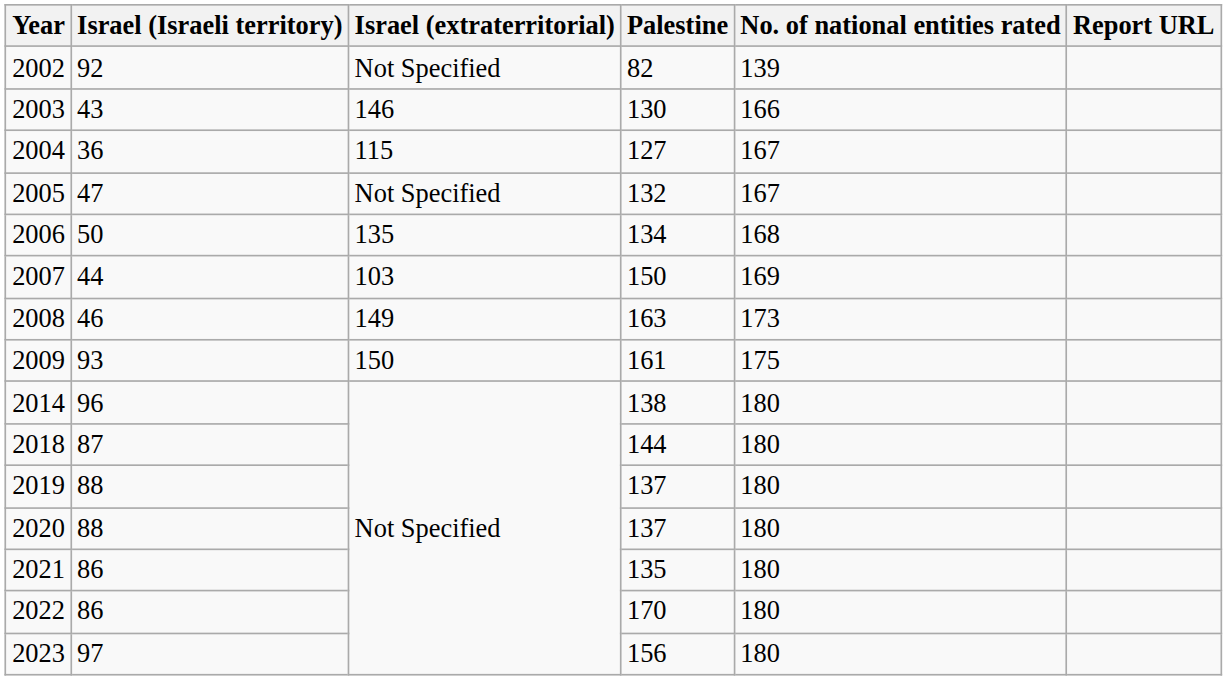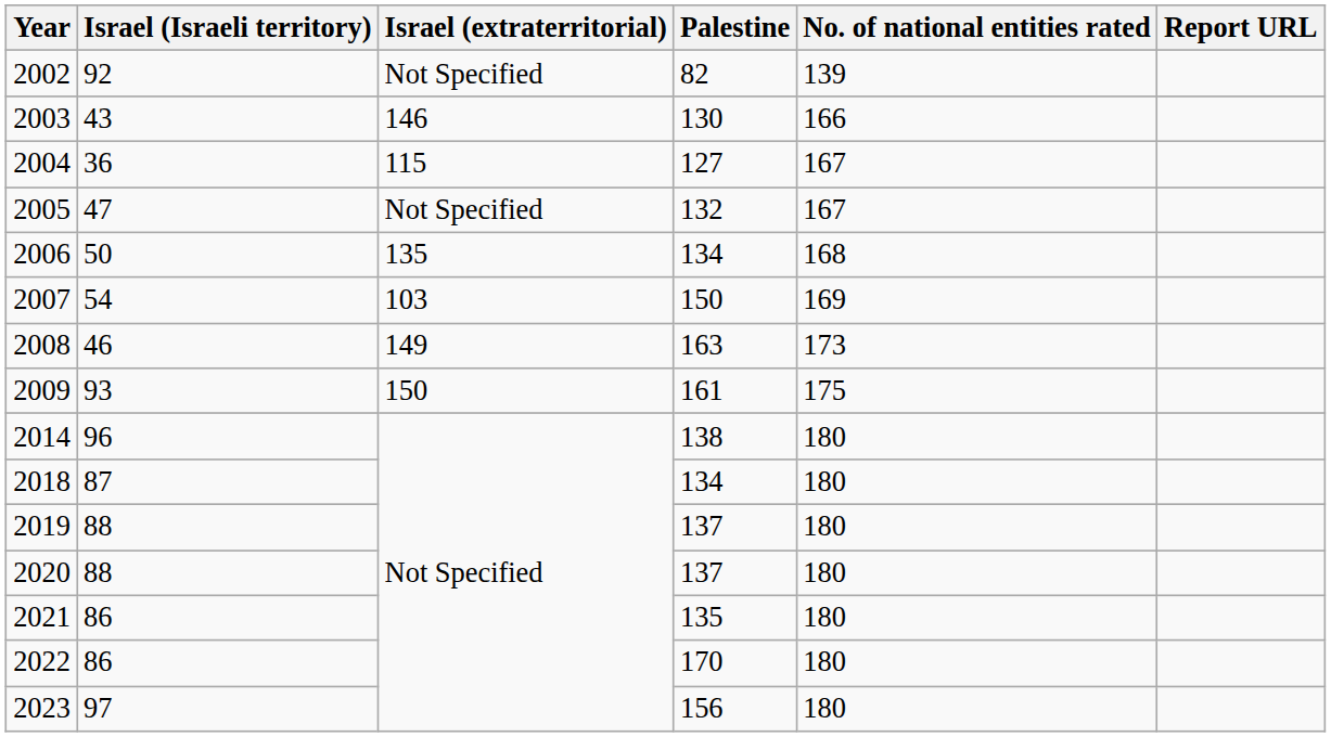2007 | Israel (Israeli territory): 44 -> 54
2018 | Palestine: 144 -> 134
